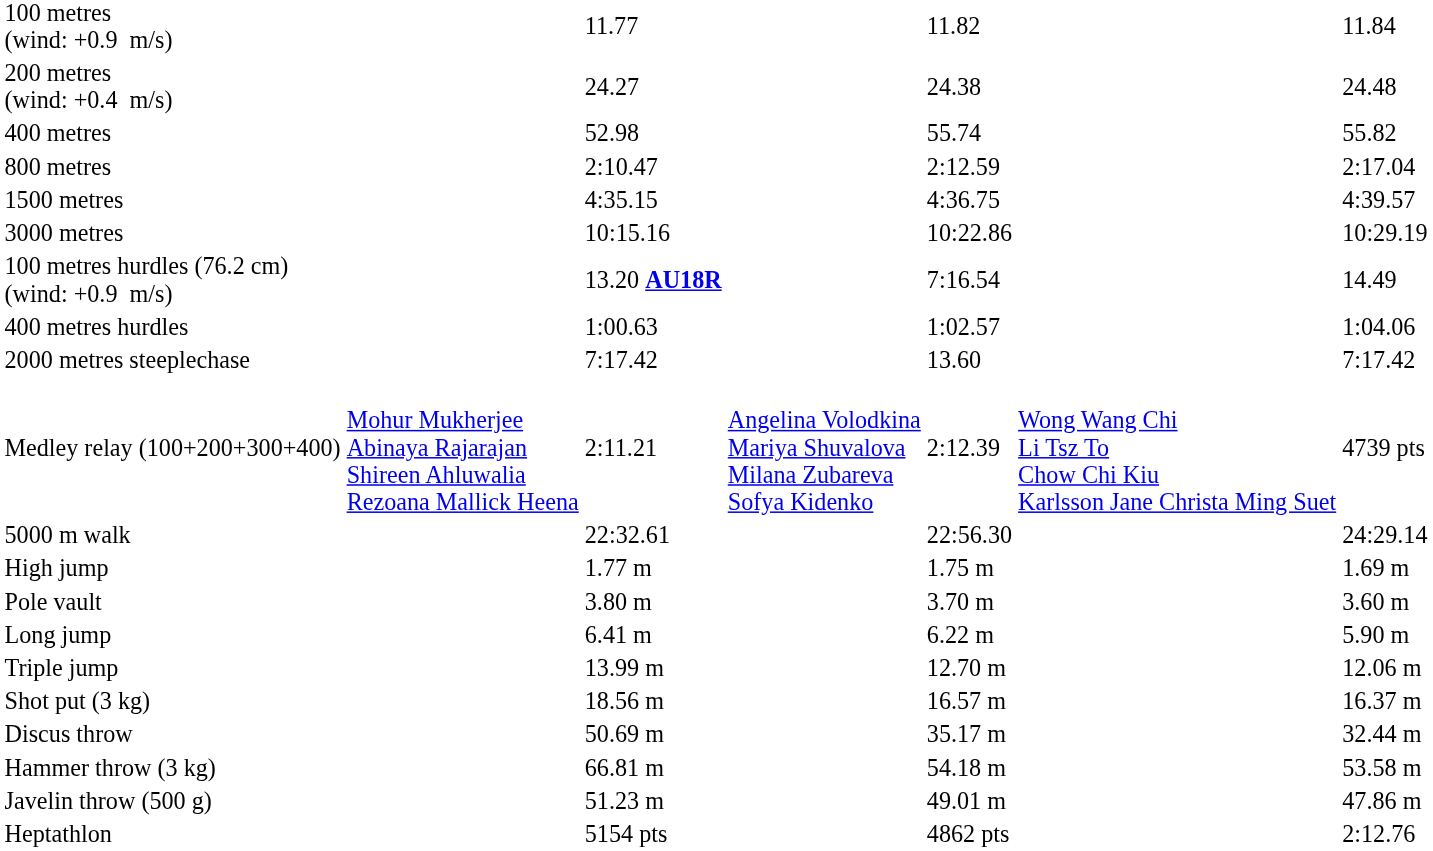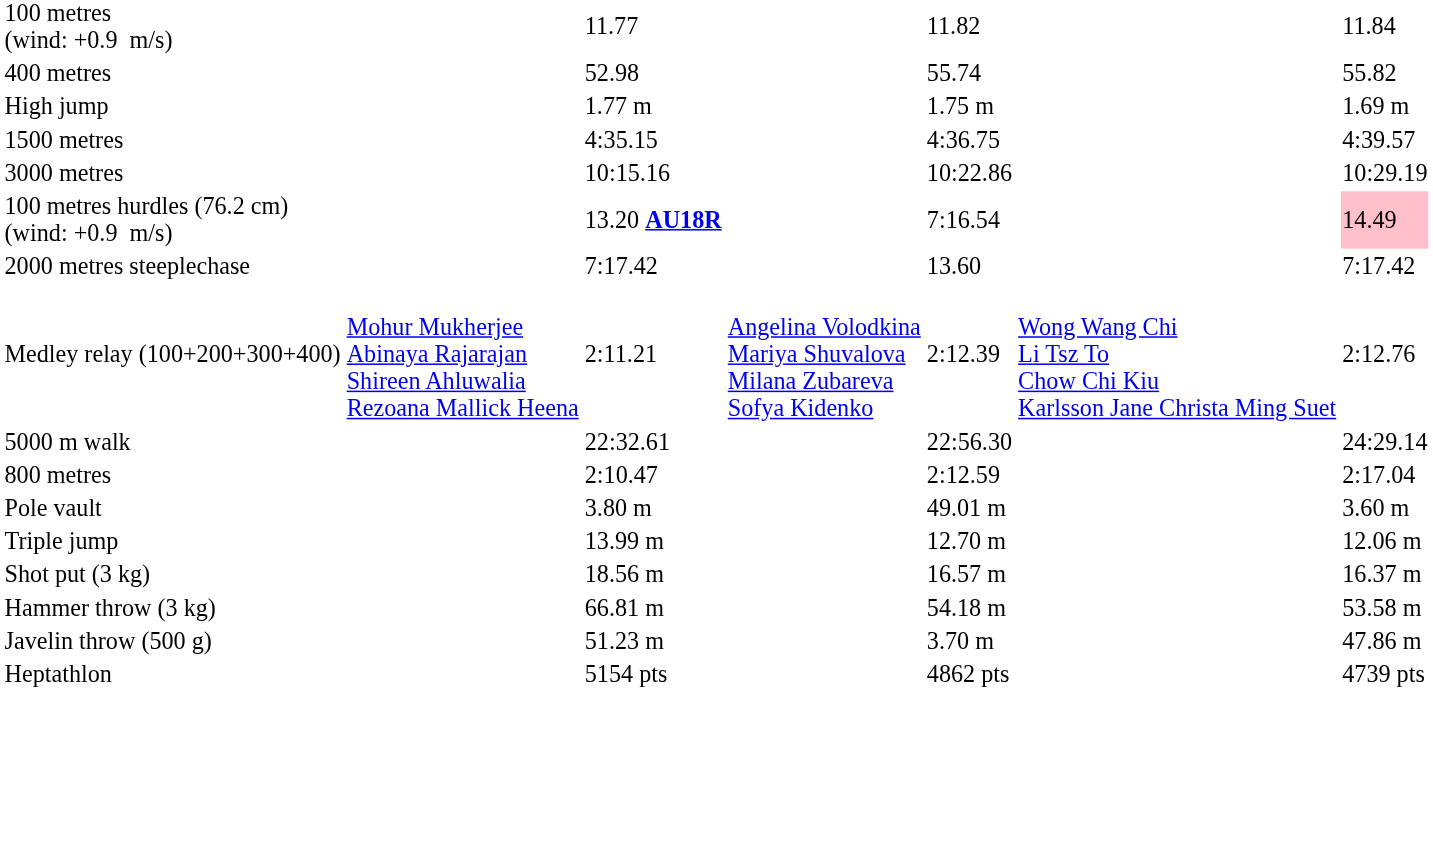- row: 200 metres (wind: +0.4 m/s) | 24.27 | 24.38 | 24.48
rows swapped: 800 metres <-> High jump
100 metres hurdles (76.2 cm) (wind: +0.9 m/s) | column 7: no background -> pink background
- row: 400 metres hurdles | 1:00.63 | 1:02.57 | 1:04.06
Medley relay (100+200+300+400) | column 7: 4739 pts -> 2:12.76
Pole vault | column 5: 3.70 m -> 49.01 m
- row: Long jump | 6.41 m | 6.22 m | 5.90 m
- row: Discus throw | 50.69 m | 35.17 m | 32.44 m
Javelin throw (500 g) | column 5: 49.01 m -> 3.70 m
Heptathlon | column 7: 2:12.76 -> 4739 pts
